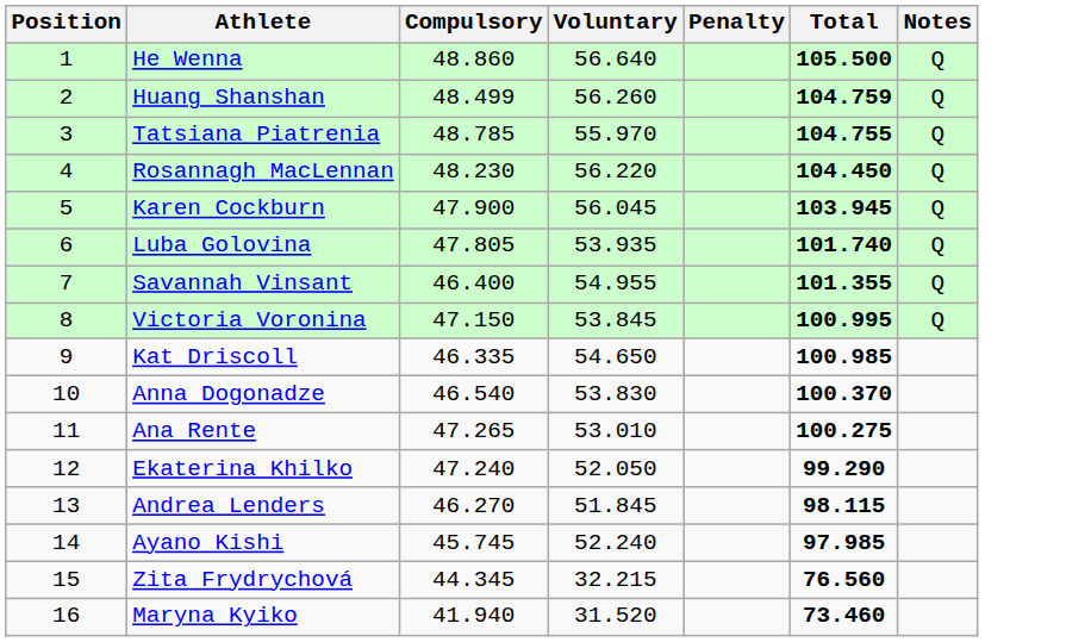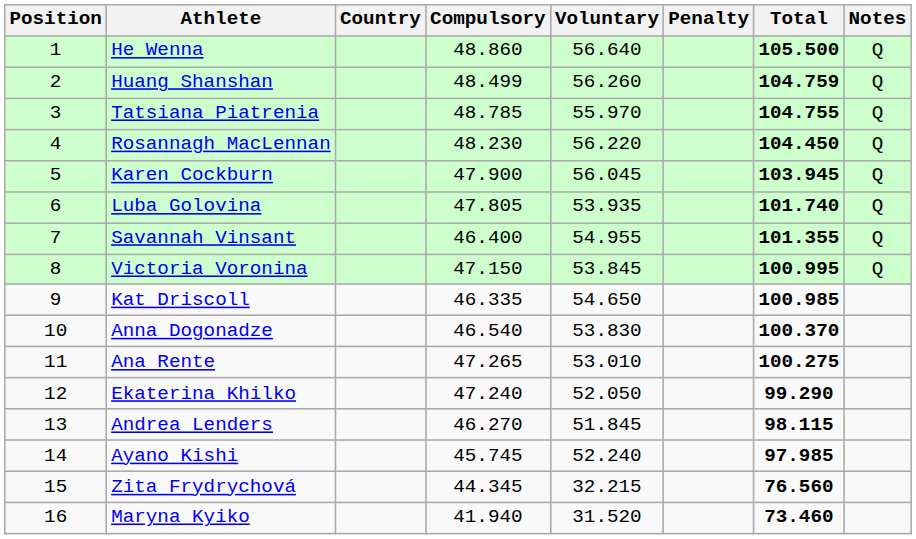+ column: Country
